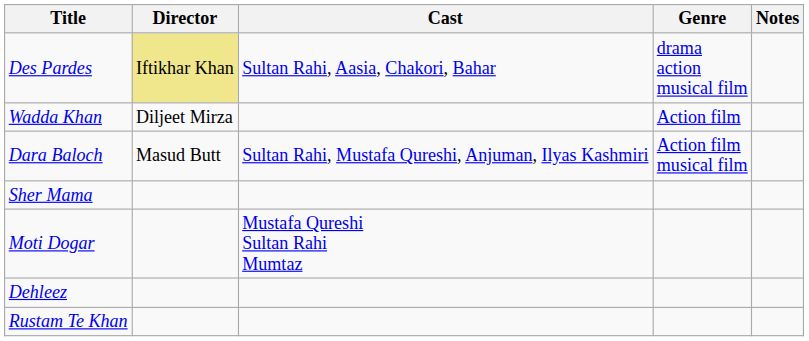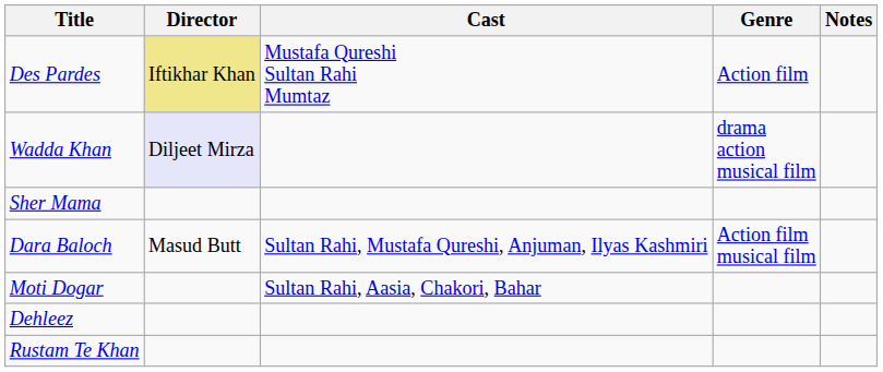Des Pardes | Cast: Sultan Rahi, Aasia, Chakori, Bahar -> Mustafa Qureshi Sultan Rahi Mumtaz
Des Pardes | Genre: drama action musical film -> Action film
Wadda Khan | Director: no background -> lavender background
Wadda Khan | Genre: Action film -> drama action musical film
rows swapped: Dara Baloch <-> Sher Mama
Moti Dogar | Cast: Mustafa Qureshi Sultan Rahi Mumtaz -> Sultan Rahi, Aasia, Chakori, Bahar
